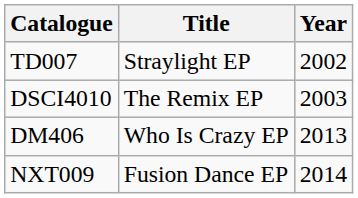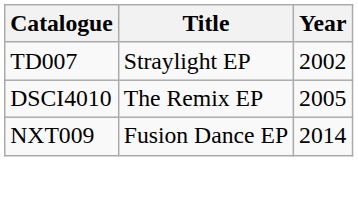DSCI4010 | Year: 2003 -> 2005
- row: DM406 | Who Is Crazy EP | 2013
